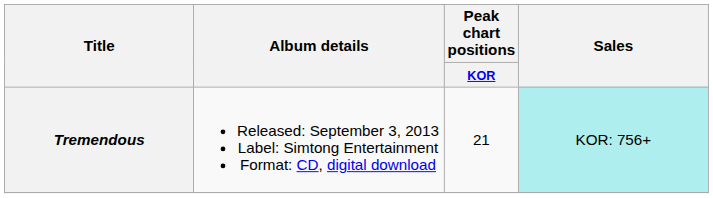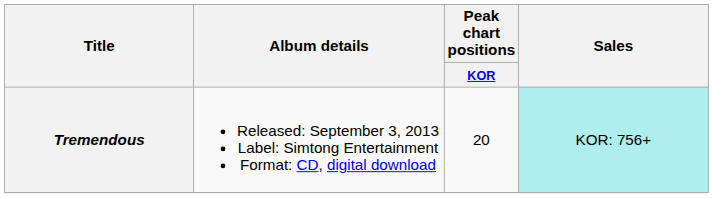Tremendous | Peak chart positions / KOR: 21 -> 20
